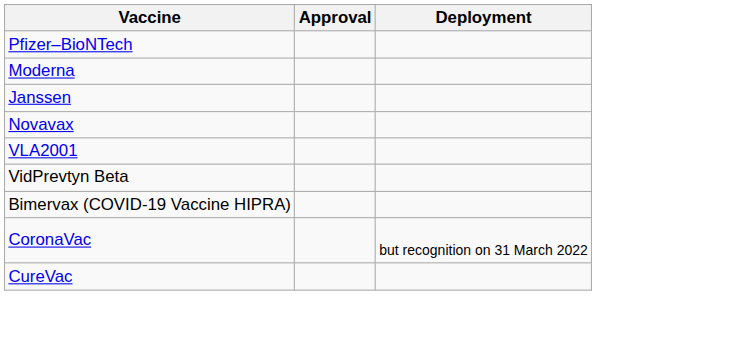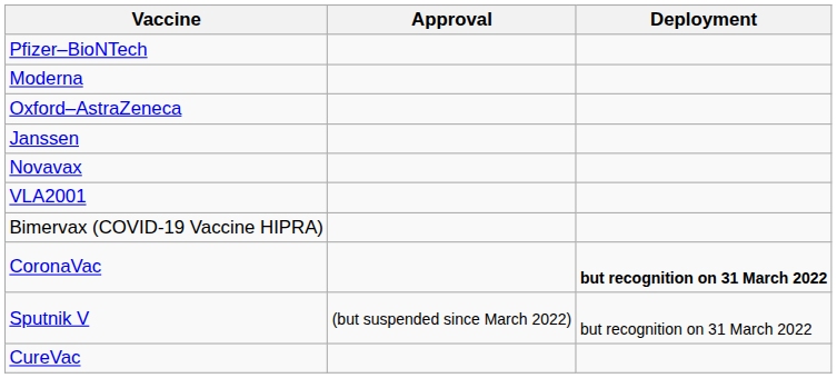+ row: Oxford–AstraZeneca
- row: VidPrevtyn Beta
CoronaVac | Deployment: normal -> bold
+ row: Sputnik V | (but suspended since March 2022) | but recognition on 31 March 2022
